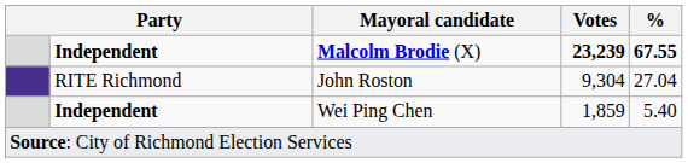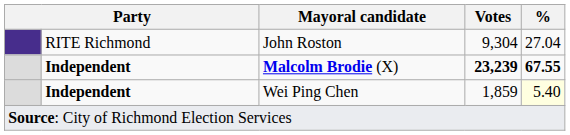rows swapped: Malcolm Brodie (X) <-> John Roston
Wei Ping Chen | %: no background -> lightyellow background
